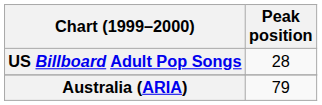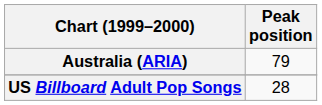rows swapped: Australia (ARIA) <-> US Billboard Adult Pop Songs
